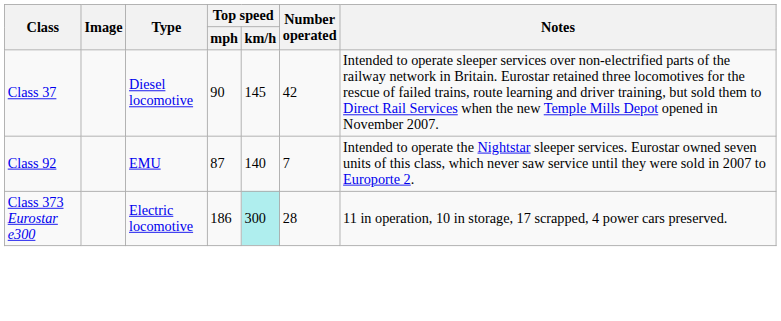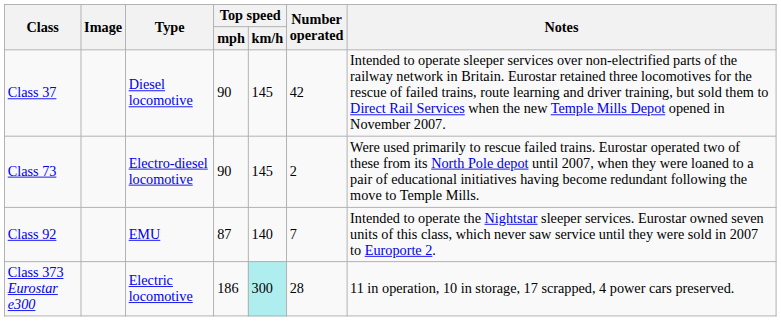+ row: Class 73 | Electro-diesel locomotive | 90 | 145 | 2 | Were used primarily to rescue failed trains. Eurostar operated two of these from its North Pole depot until 2007, when they were loaned to a pair of educational initiatives having become redundant following the move to Temple Mills.
